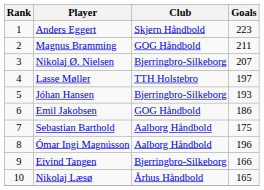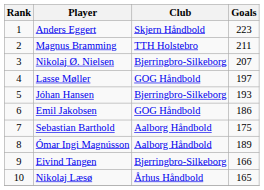Magnus Bramming | Club: GOG Håndbold -> TTH Holstebro
Lasse Møller | Club: TTH Holstebro -> GOG Håndbold
Ómar Ingi Magnússon | Goals: 196 -> 189
